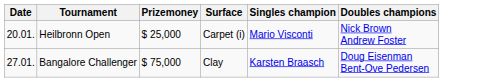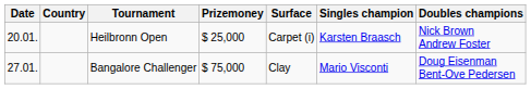+ column: Country
Heilbronn Open | Singles champion: Mario Visconti -> Karsten Braasch
Bangalore Challenger | Singles champion: Karsten Braasch -> Mario Visconti
